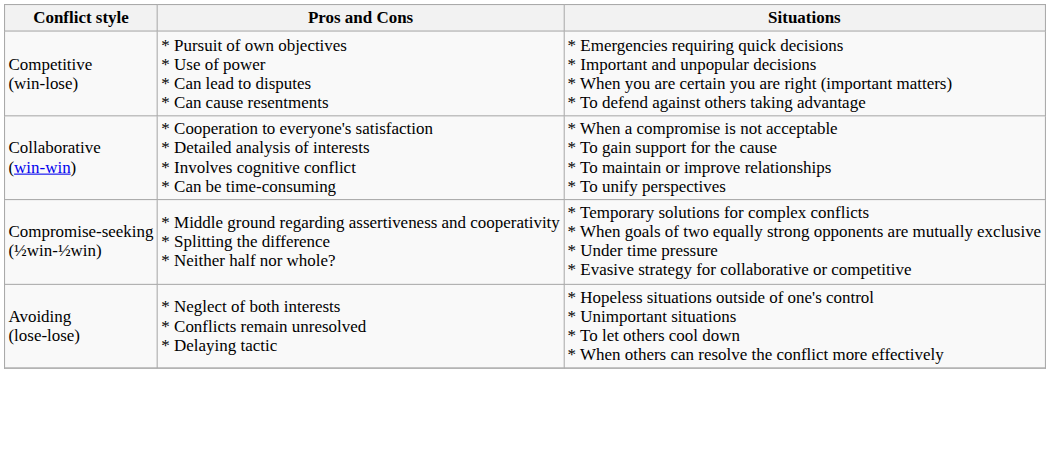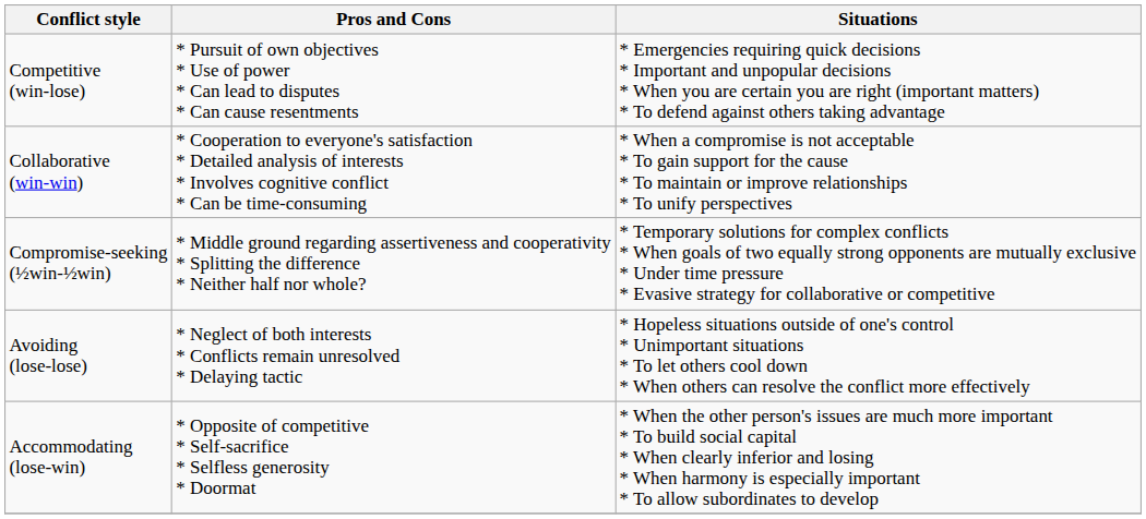+ row: Accommodating (lose-win) | * Opposite of competitive * Self-sacrifice * Selfless generosity * Doormat | * When the other person's issues are much more important * To build social capital * When clearly inferior and losing * When harmony is especially important * To allow subordinates to develop
